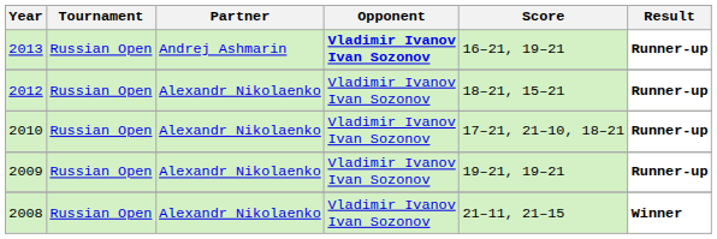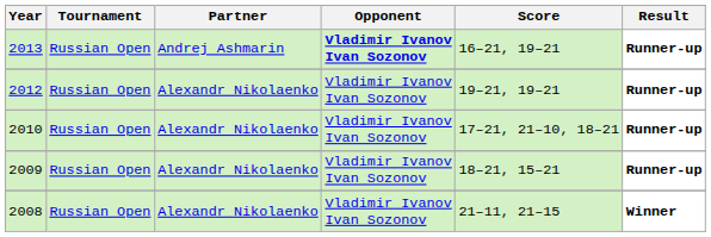2012 | Score: 18–21, 15–21 -> 19–21, 19–21
2009 | Score: 19–21, 19–21 -> 18–21, 15–21
